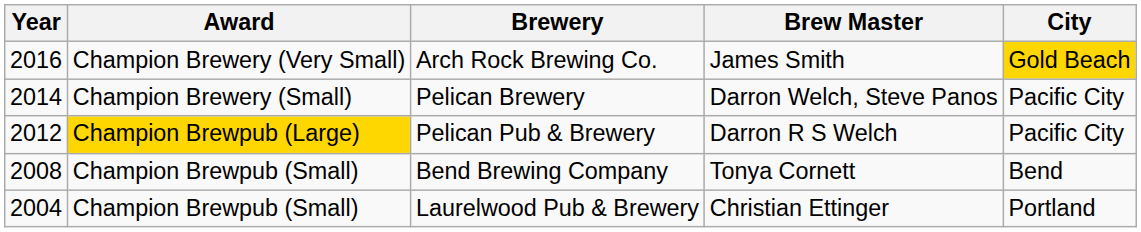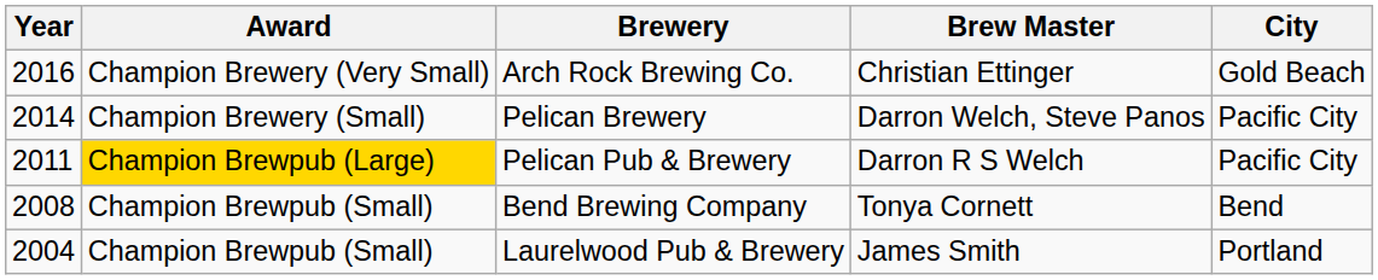Arch Rock Brewing Co. | Brew Master: James Smith -> Christian Ettinger
Arch Rock Brewing Co. | City: gold background -> no background
Pelican Pub & Brewery | Year: 2012 -> 2011
Laurelwood Pub & Brewery | Brew Master: Christian Ettinger -> James Smith
